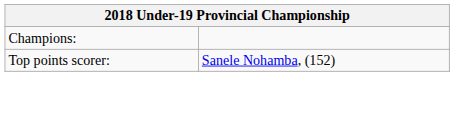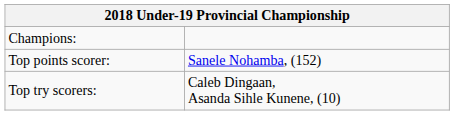+ row: Top try scorers: | Caleb Dingaan, Asanda Sihle Kunene, (10)
